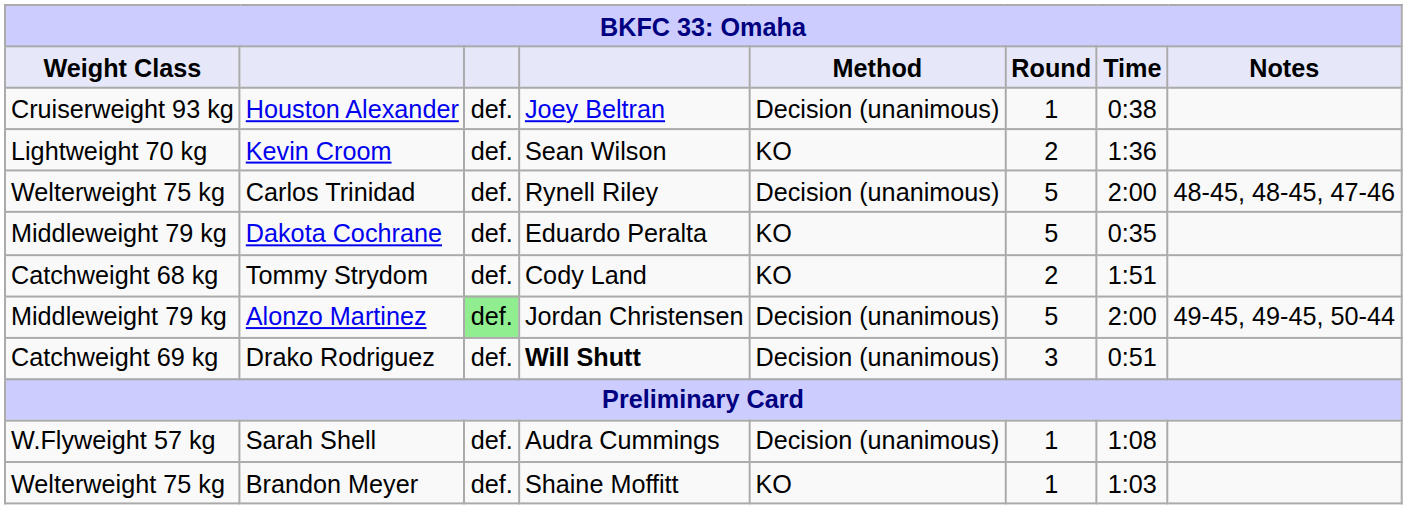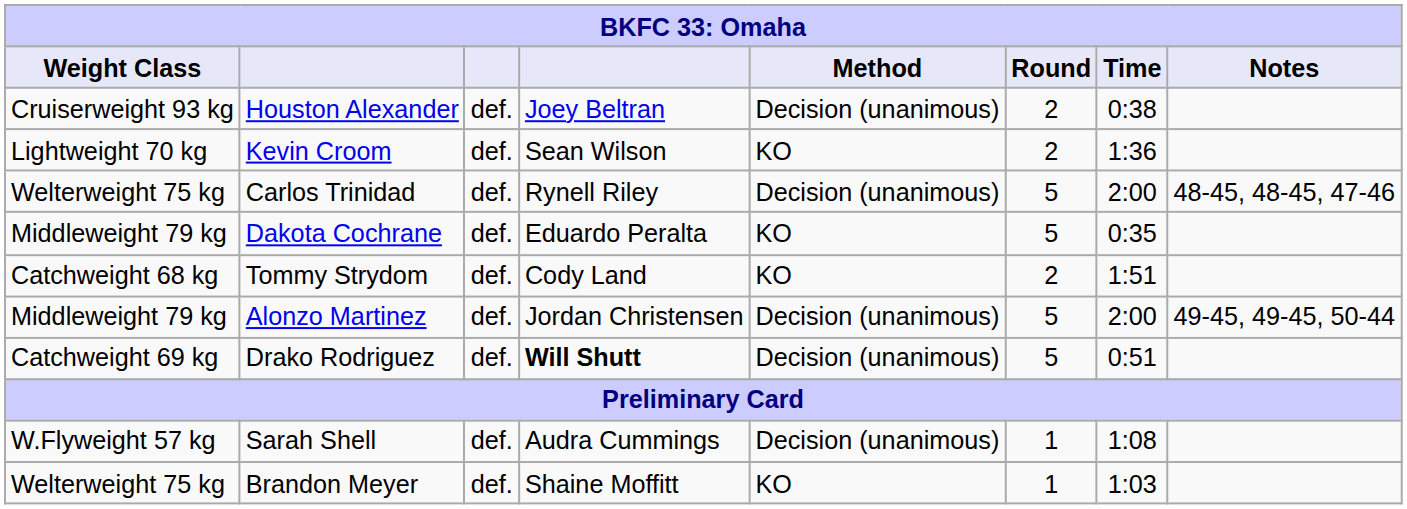Houston Alexander | Round: 1 -> 2
Alonzo Martinez | column 3: lightgreen background -> no background
Drako Rodriguez | Round: 3 -> 5
